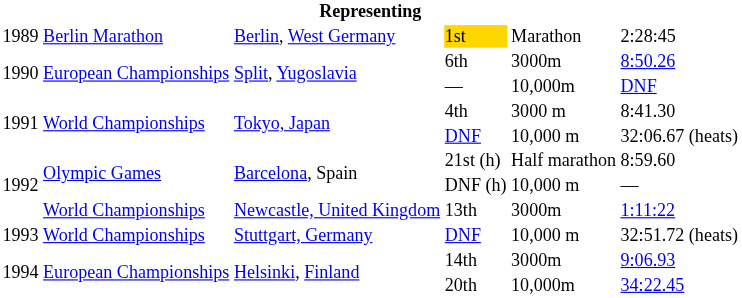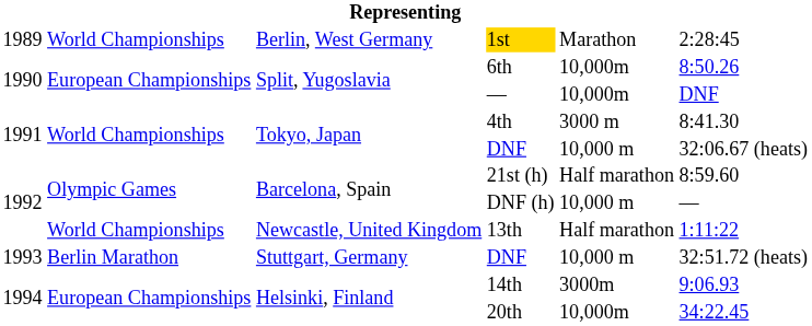1st | column 2: Berlin Marathon -> World Championships
6th | column 5: 3000m -> 10,000m
13th | column 5: 3000m -> Half marathon
Stuttgart, Germany / DNF | column 2: World Championships -> Berlin Marathon
